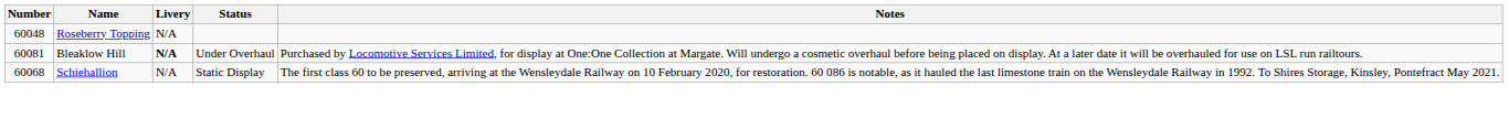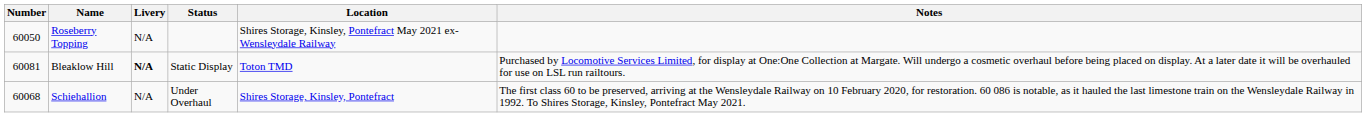+ column: Location | Shires Storage, Kinsley, Pontefract May 2021 ex-Wensleydale Railway | Toton TMD | Shires Storage, Kinsley, Pontefract
Roseberry Topping | Number: 60048 -> 60050
Bleaklow Hill | Status: Under Overhaul -> Static Display
Schiehallion | Status: Static Display -> Under Overhaul
